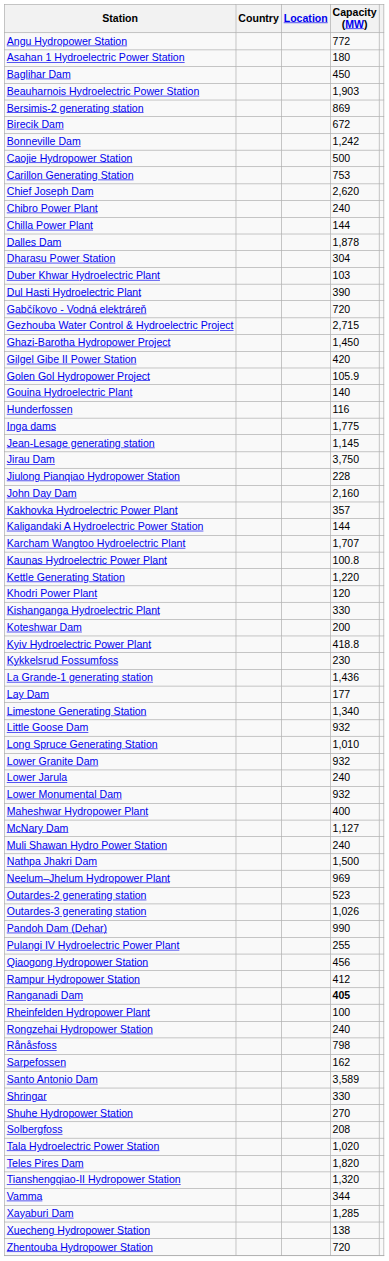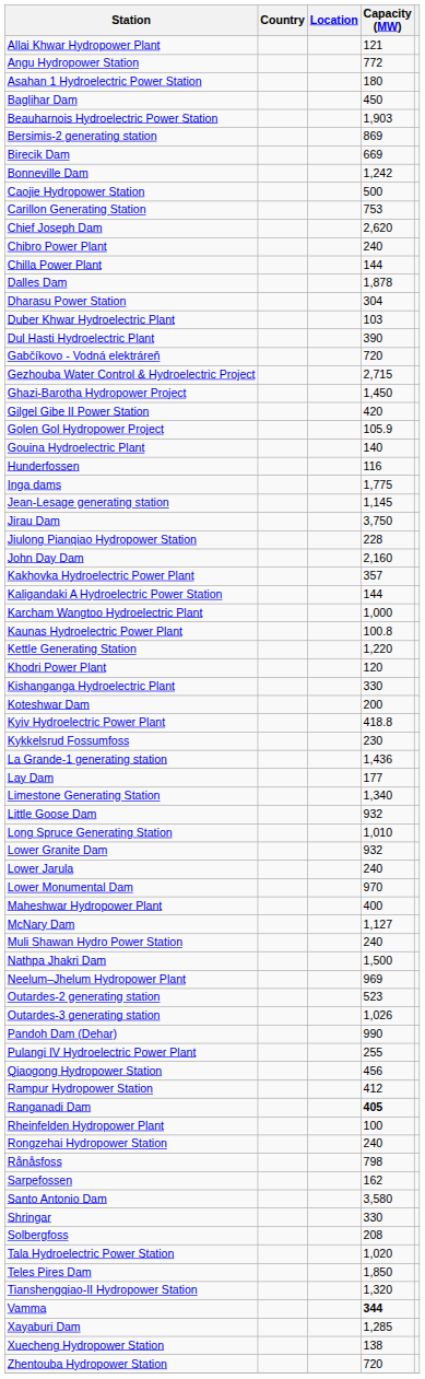+ row: Allai Khwar Hydropower Plant | 121
Birecik Dam | Capacity (MW): 672 -> 669
Karcham Wangtoo Hydroelectric Plant | Capacity (MW): 1,707 -> 1,000
Lower Monumental Dam | Capacity (MW): 932 -> 970
Santo Antonio Dam | Capacity (MW): 3,589 -> 3,580
- row: Shuhe Hydropower Station | 270
Teles Pires Dam | Capacity (MW): 1,820 -> 1,850
Vamma | Capacity (MW): normal -> bold
